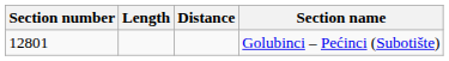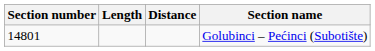Golubinci – Pećinci (Subotište) | Section number: 12801 -> 14801
